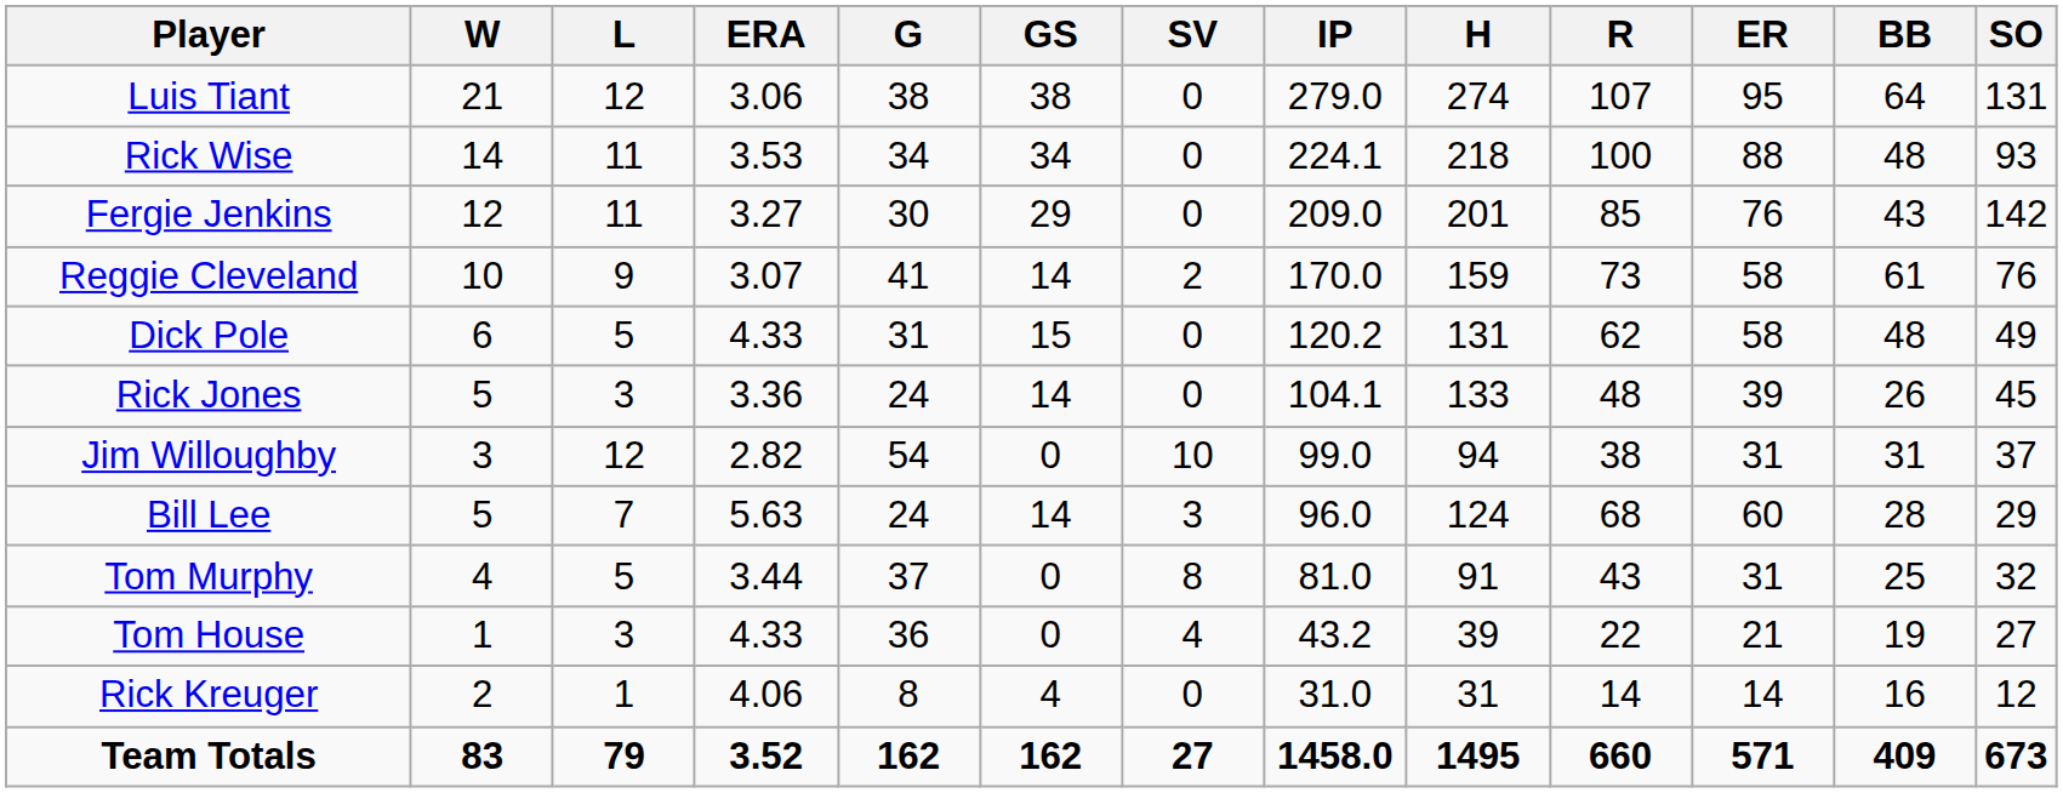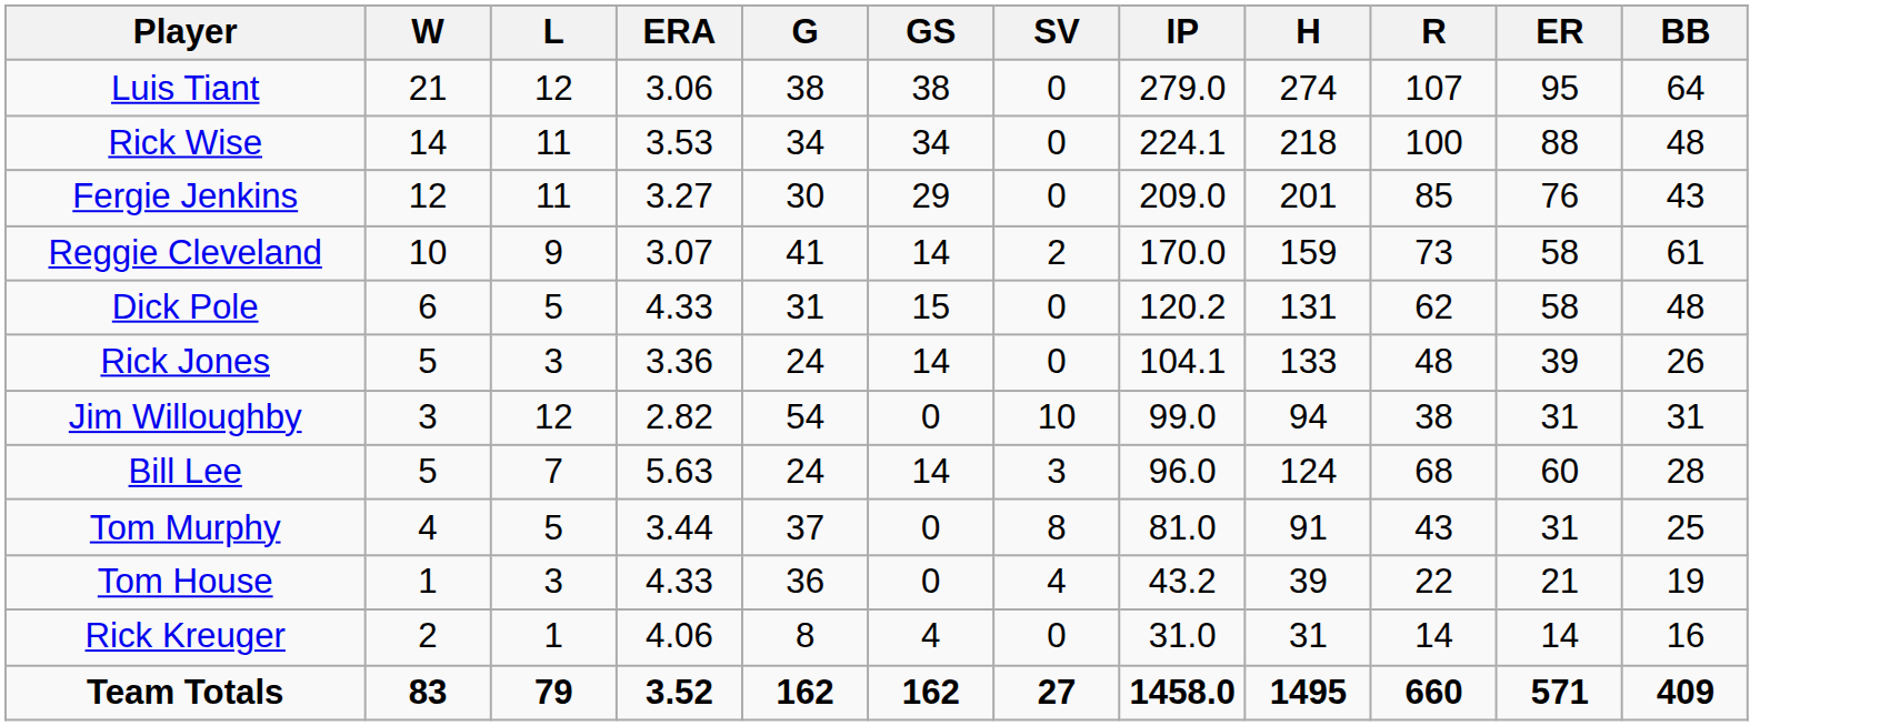- column: SO | 131 | 93 | 142 | 76 | 49 | 45 | 37 | 29 | 32 | 27 | 12 | 673
